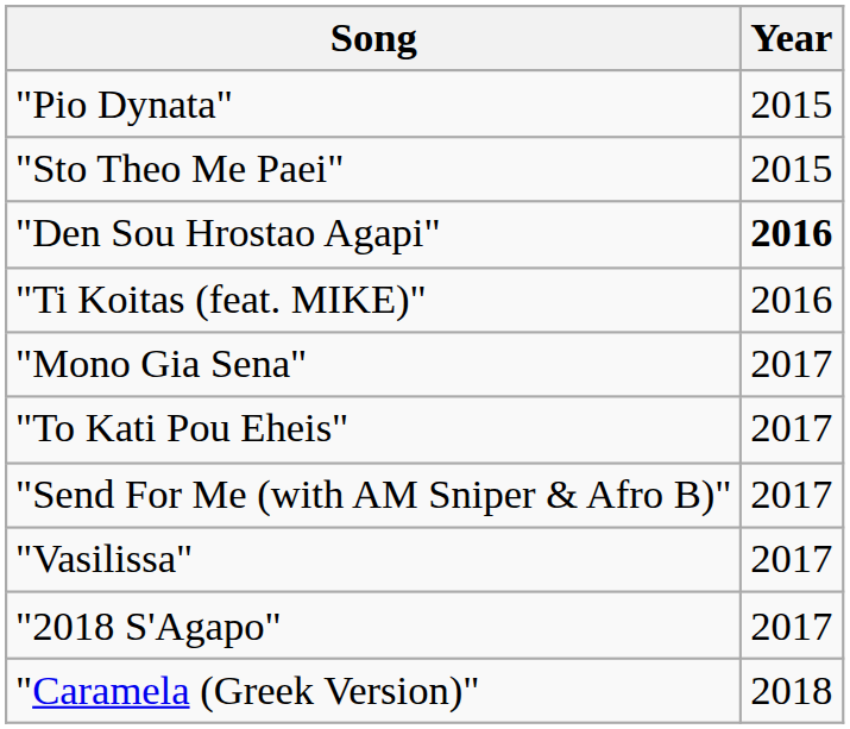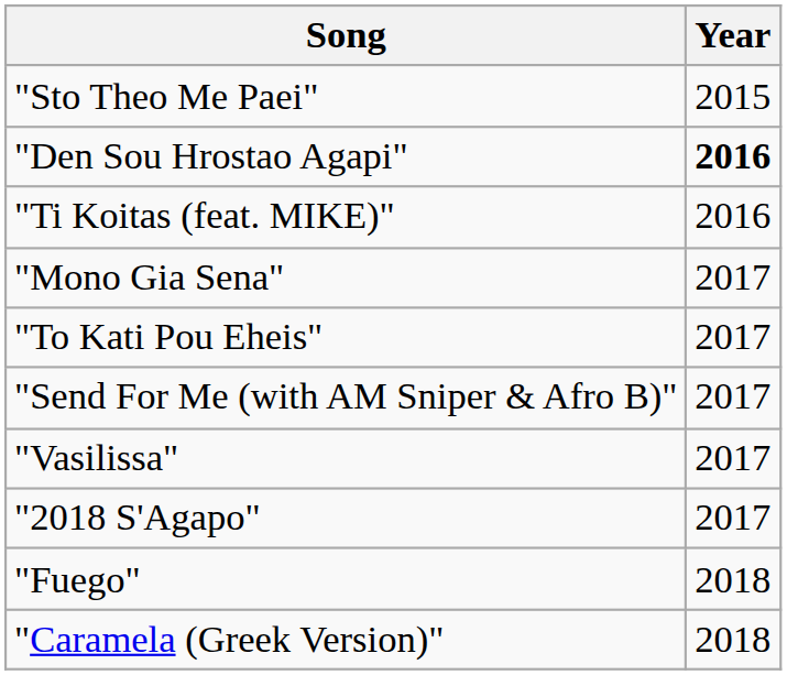- row: "Pio Dynata" | 2015
+ row: "Fuego" | 2018
